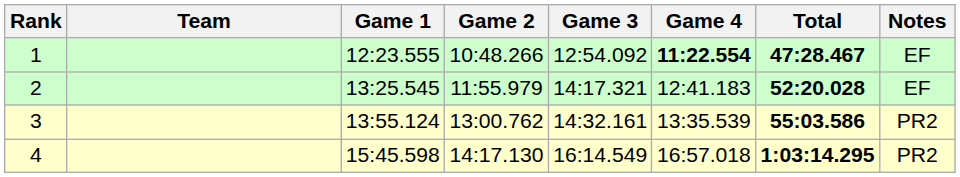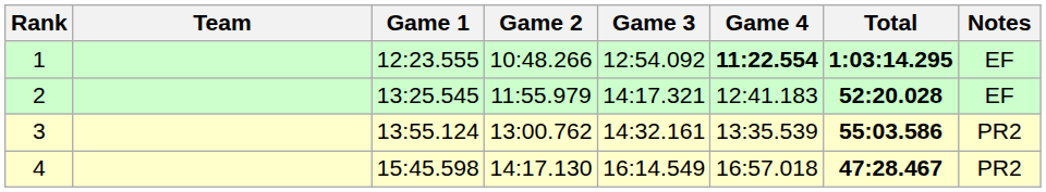1 | Total: 47:28.467 -> 1:03:14.295
4 | Total: 1:03:14.295 -> 47:28.467
